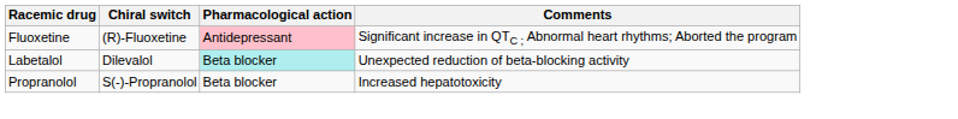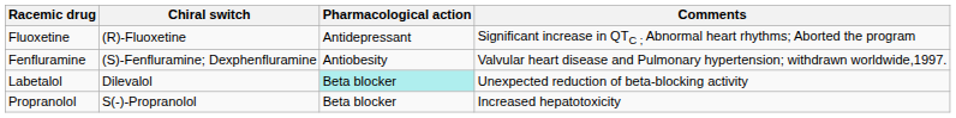Fluoxetine | Pharmacological action: pink background -> no background
+ row: Fenfluramine | (S)-Fenfluramine; Dexphenfluramine | Antiobesity | Valvular heart disease and Pulmonary hypertension; withdrawn worldwide,1997.
